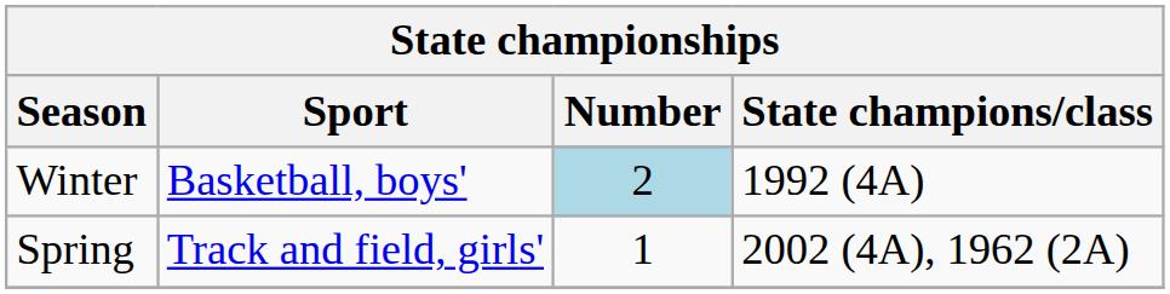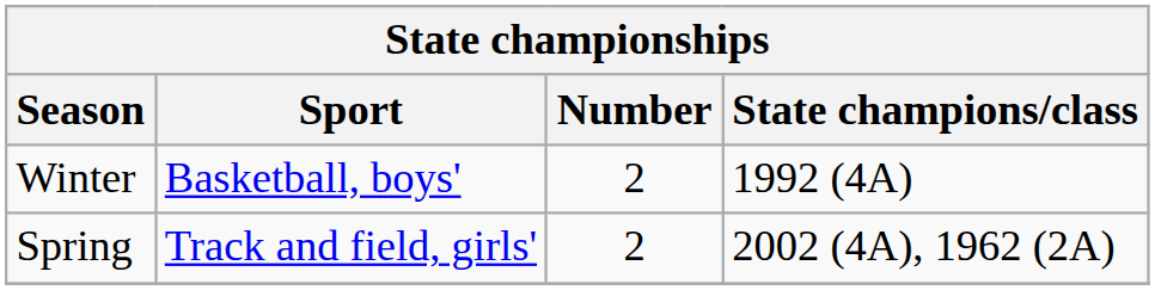Winter | Number: lightblue background -> no background
Spring | Number: 1 -> 2
